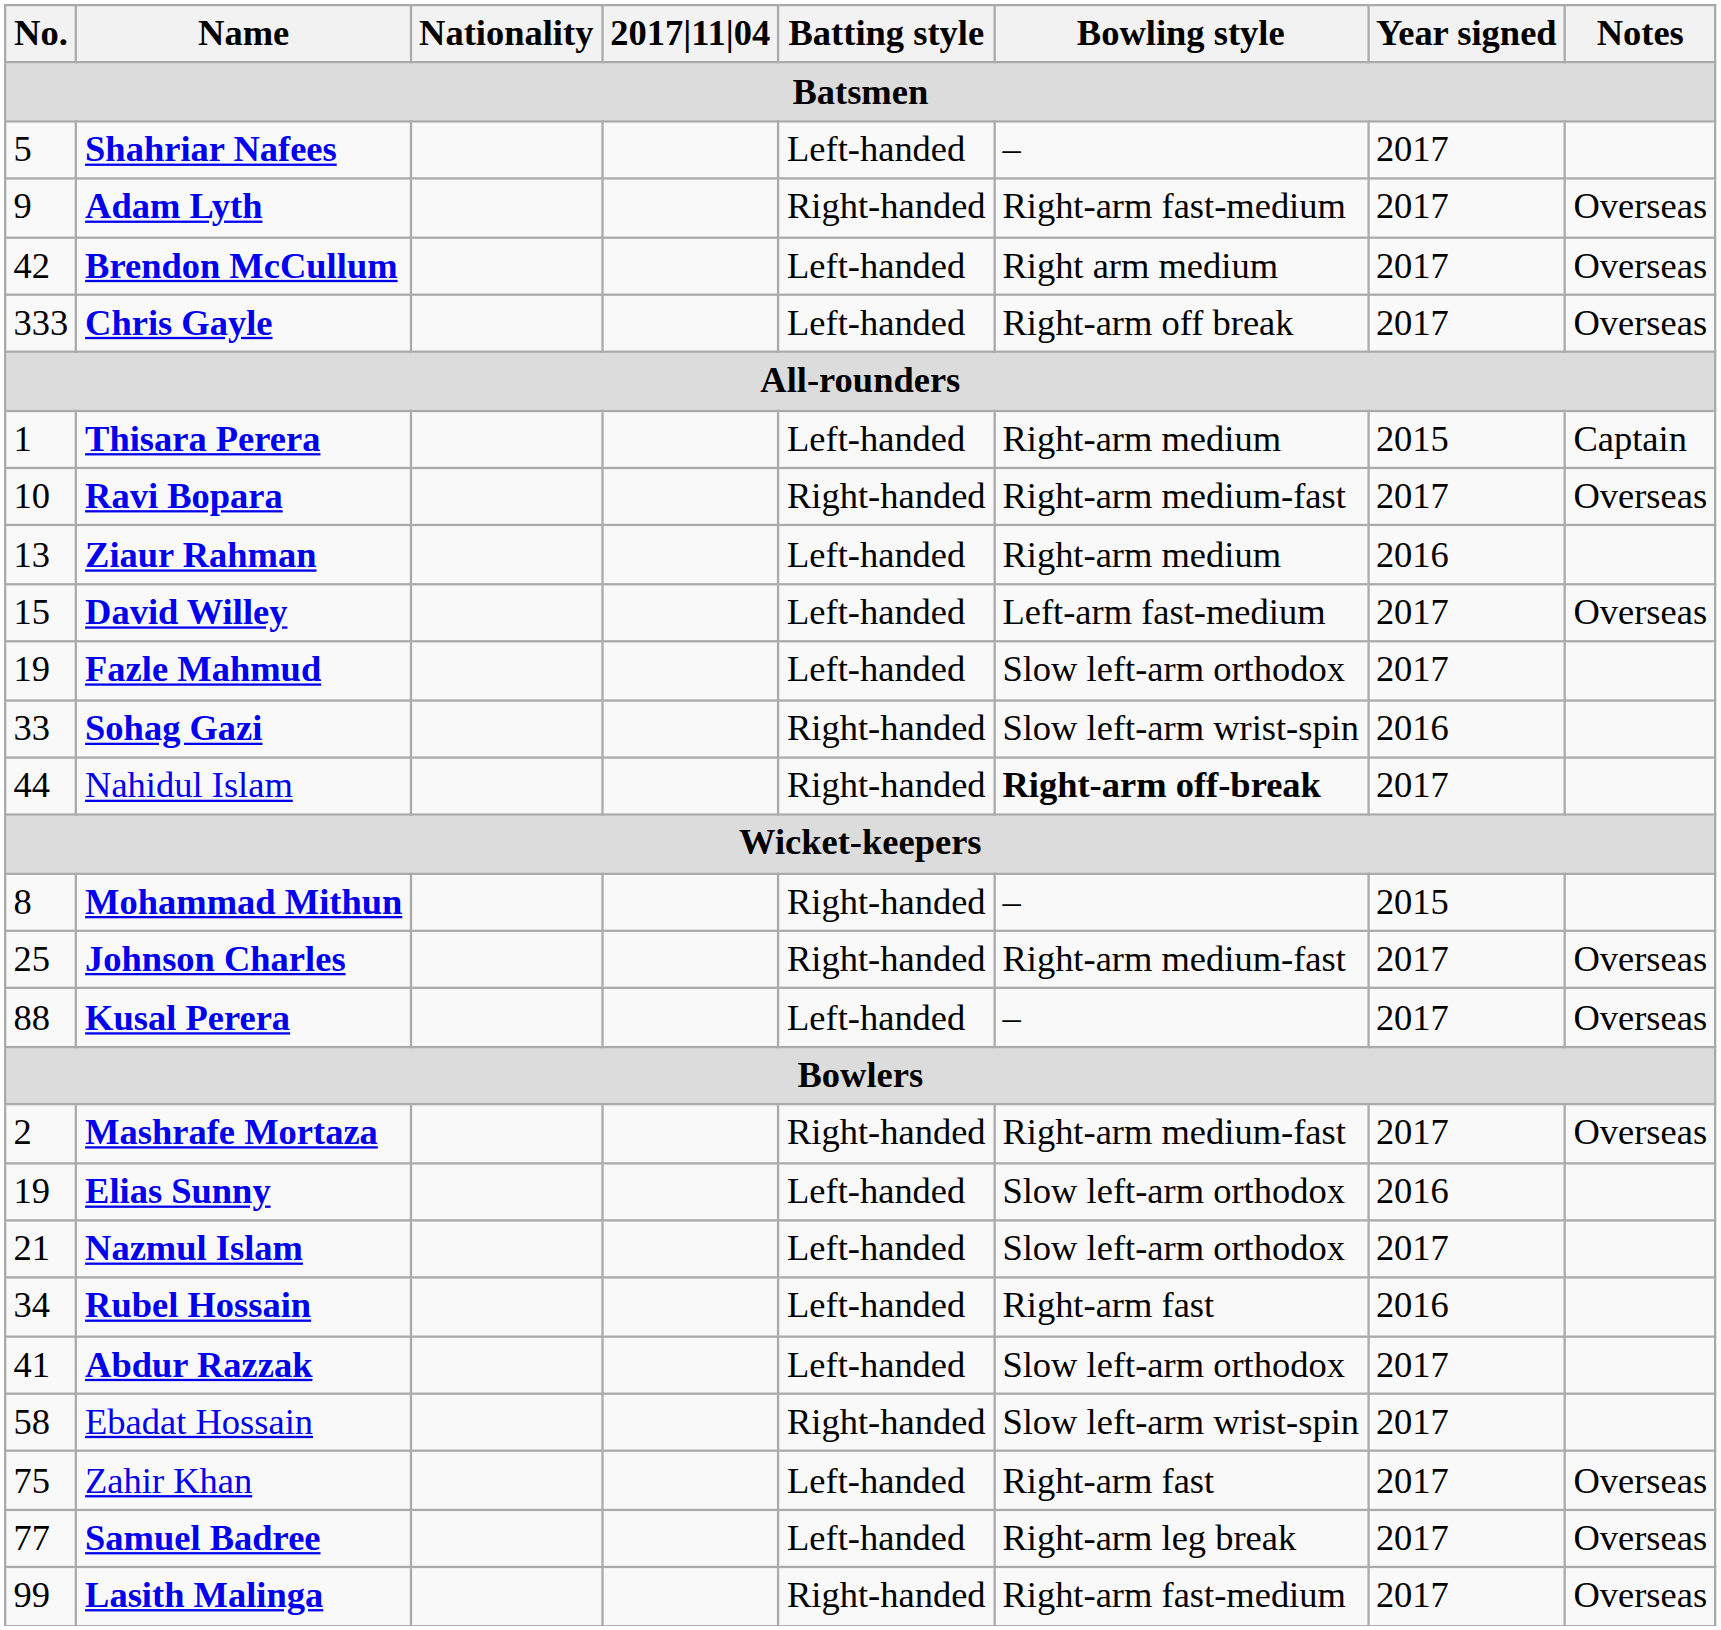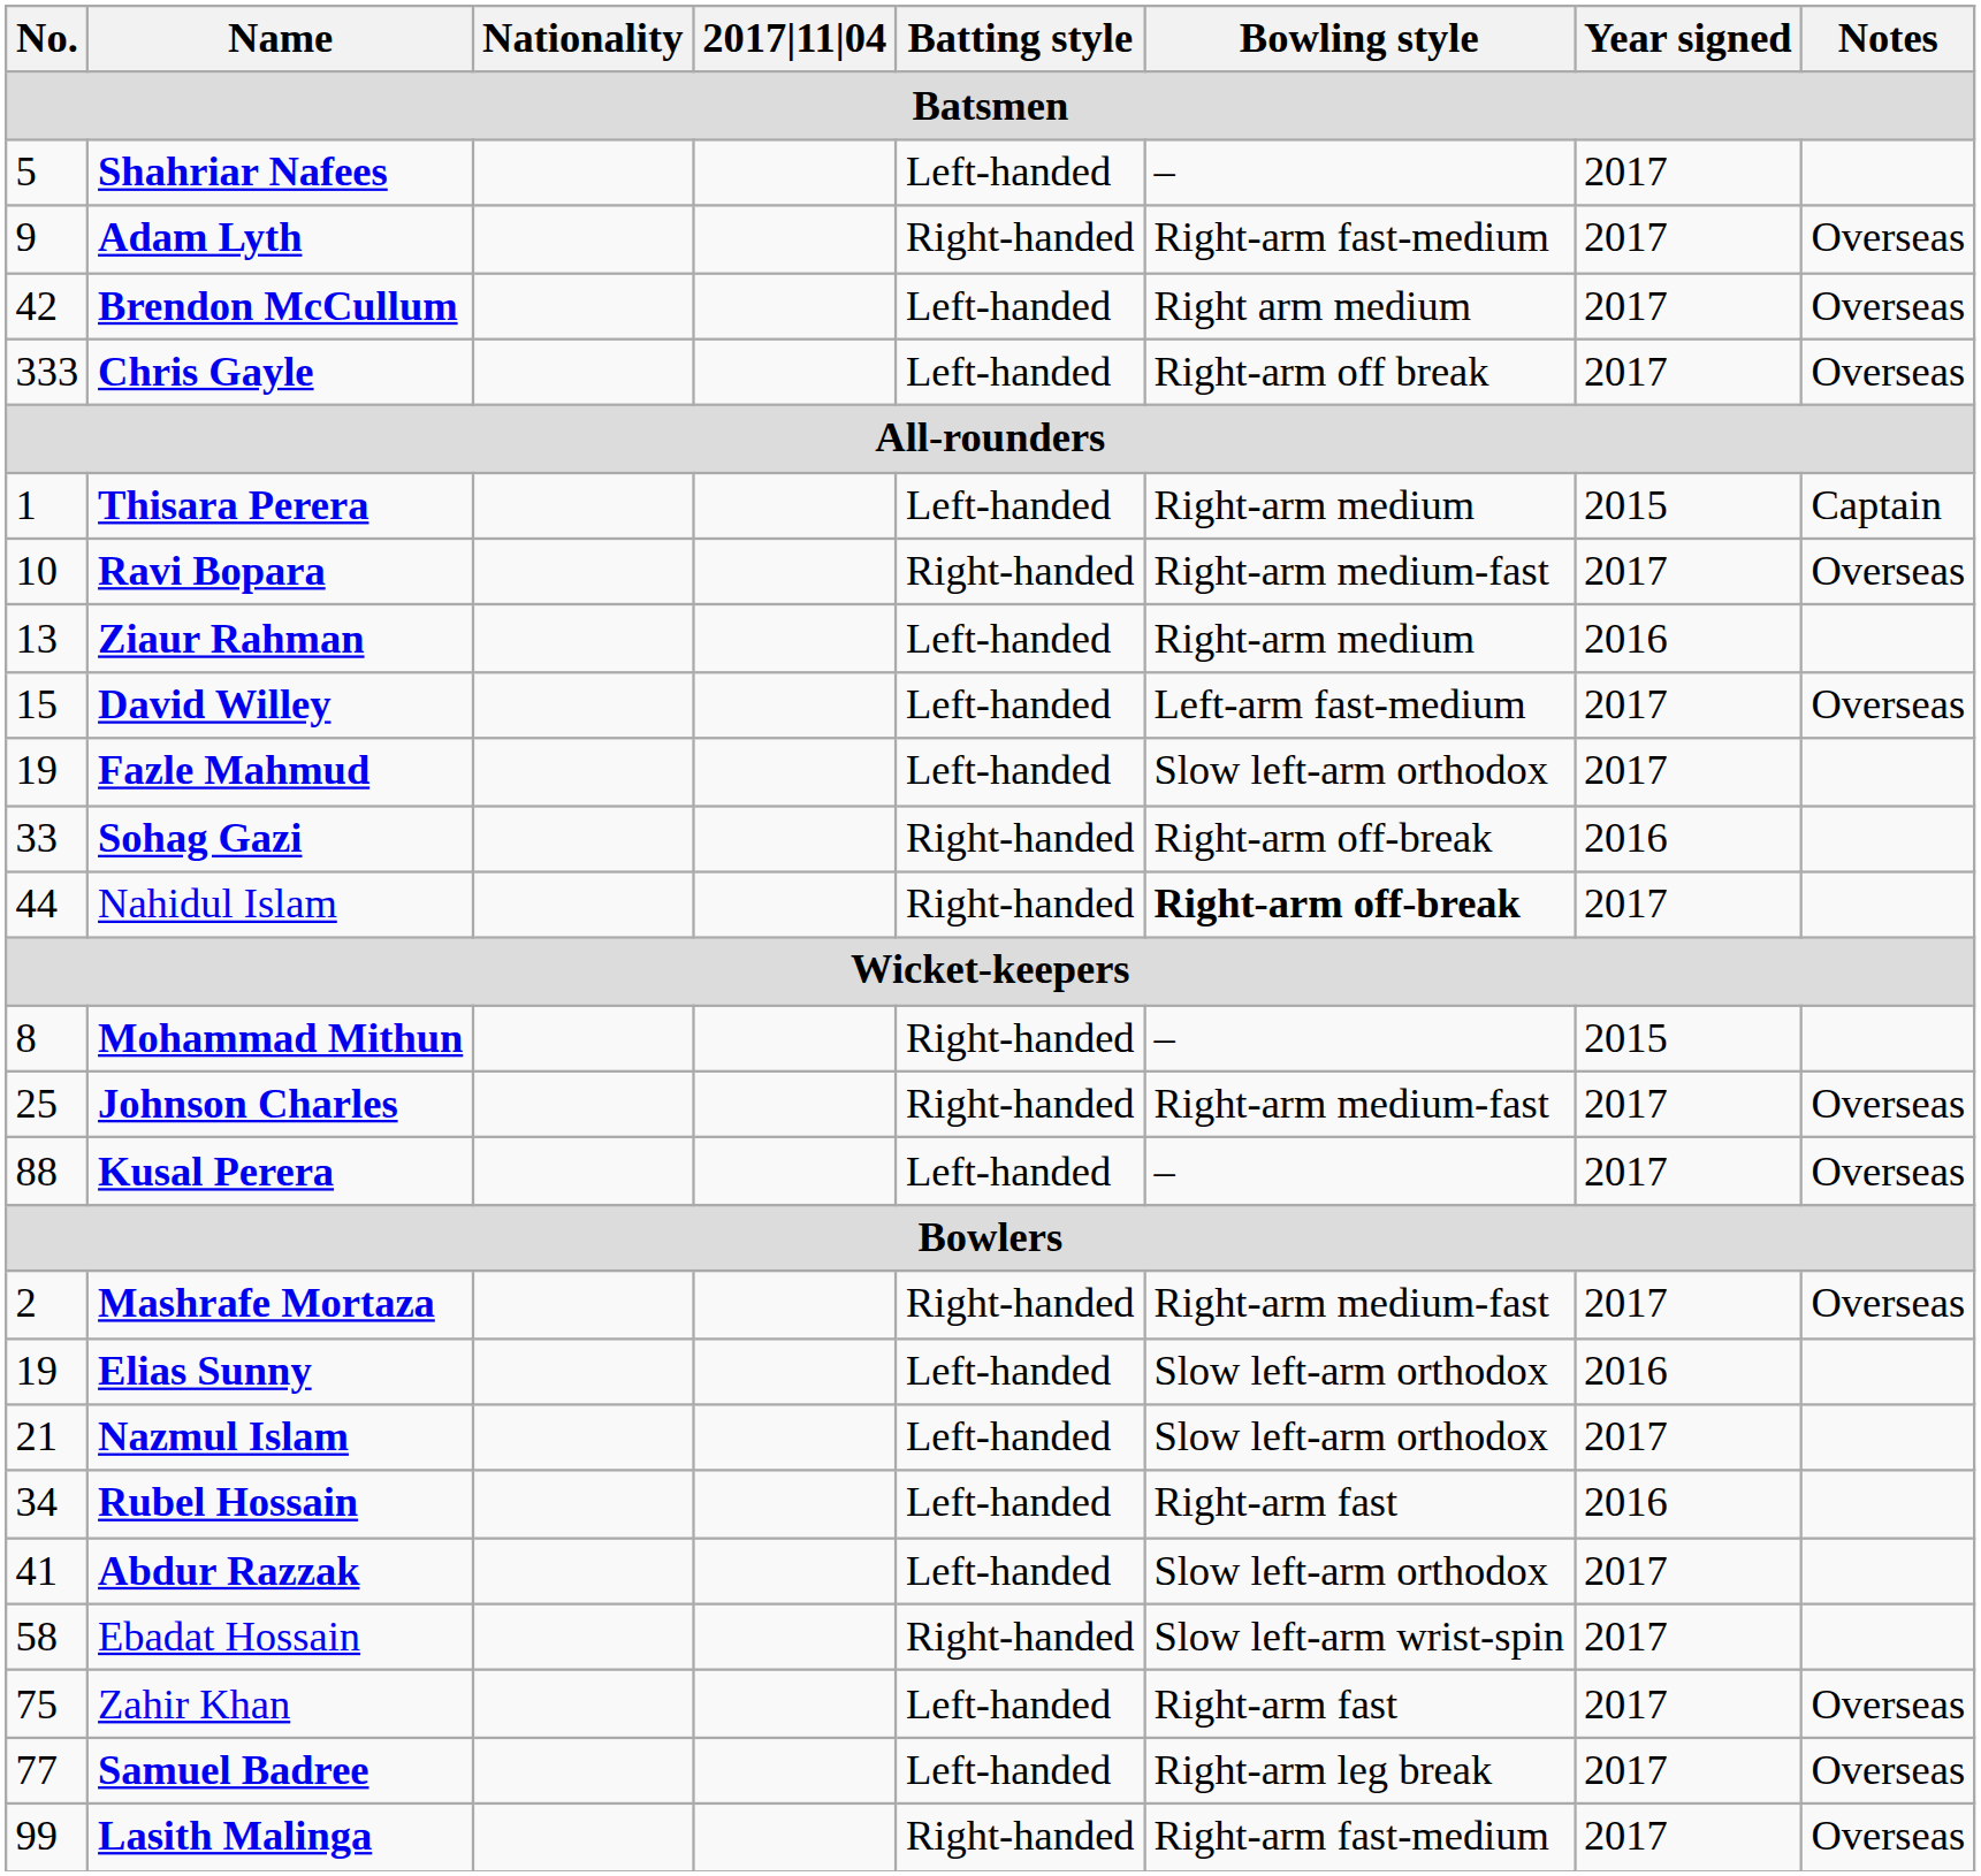Sohag Gazi | Bowling style: Slow left-arm wrist-spin -> Right-arm off-break
